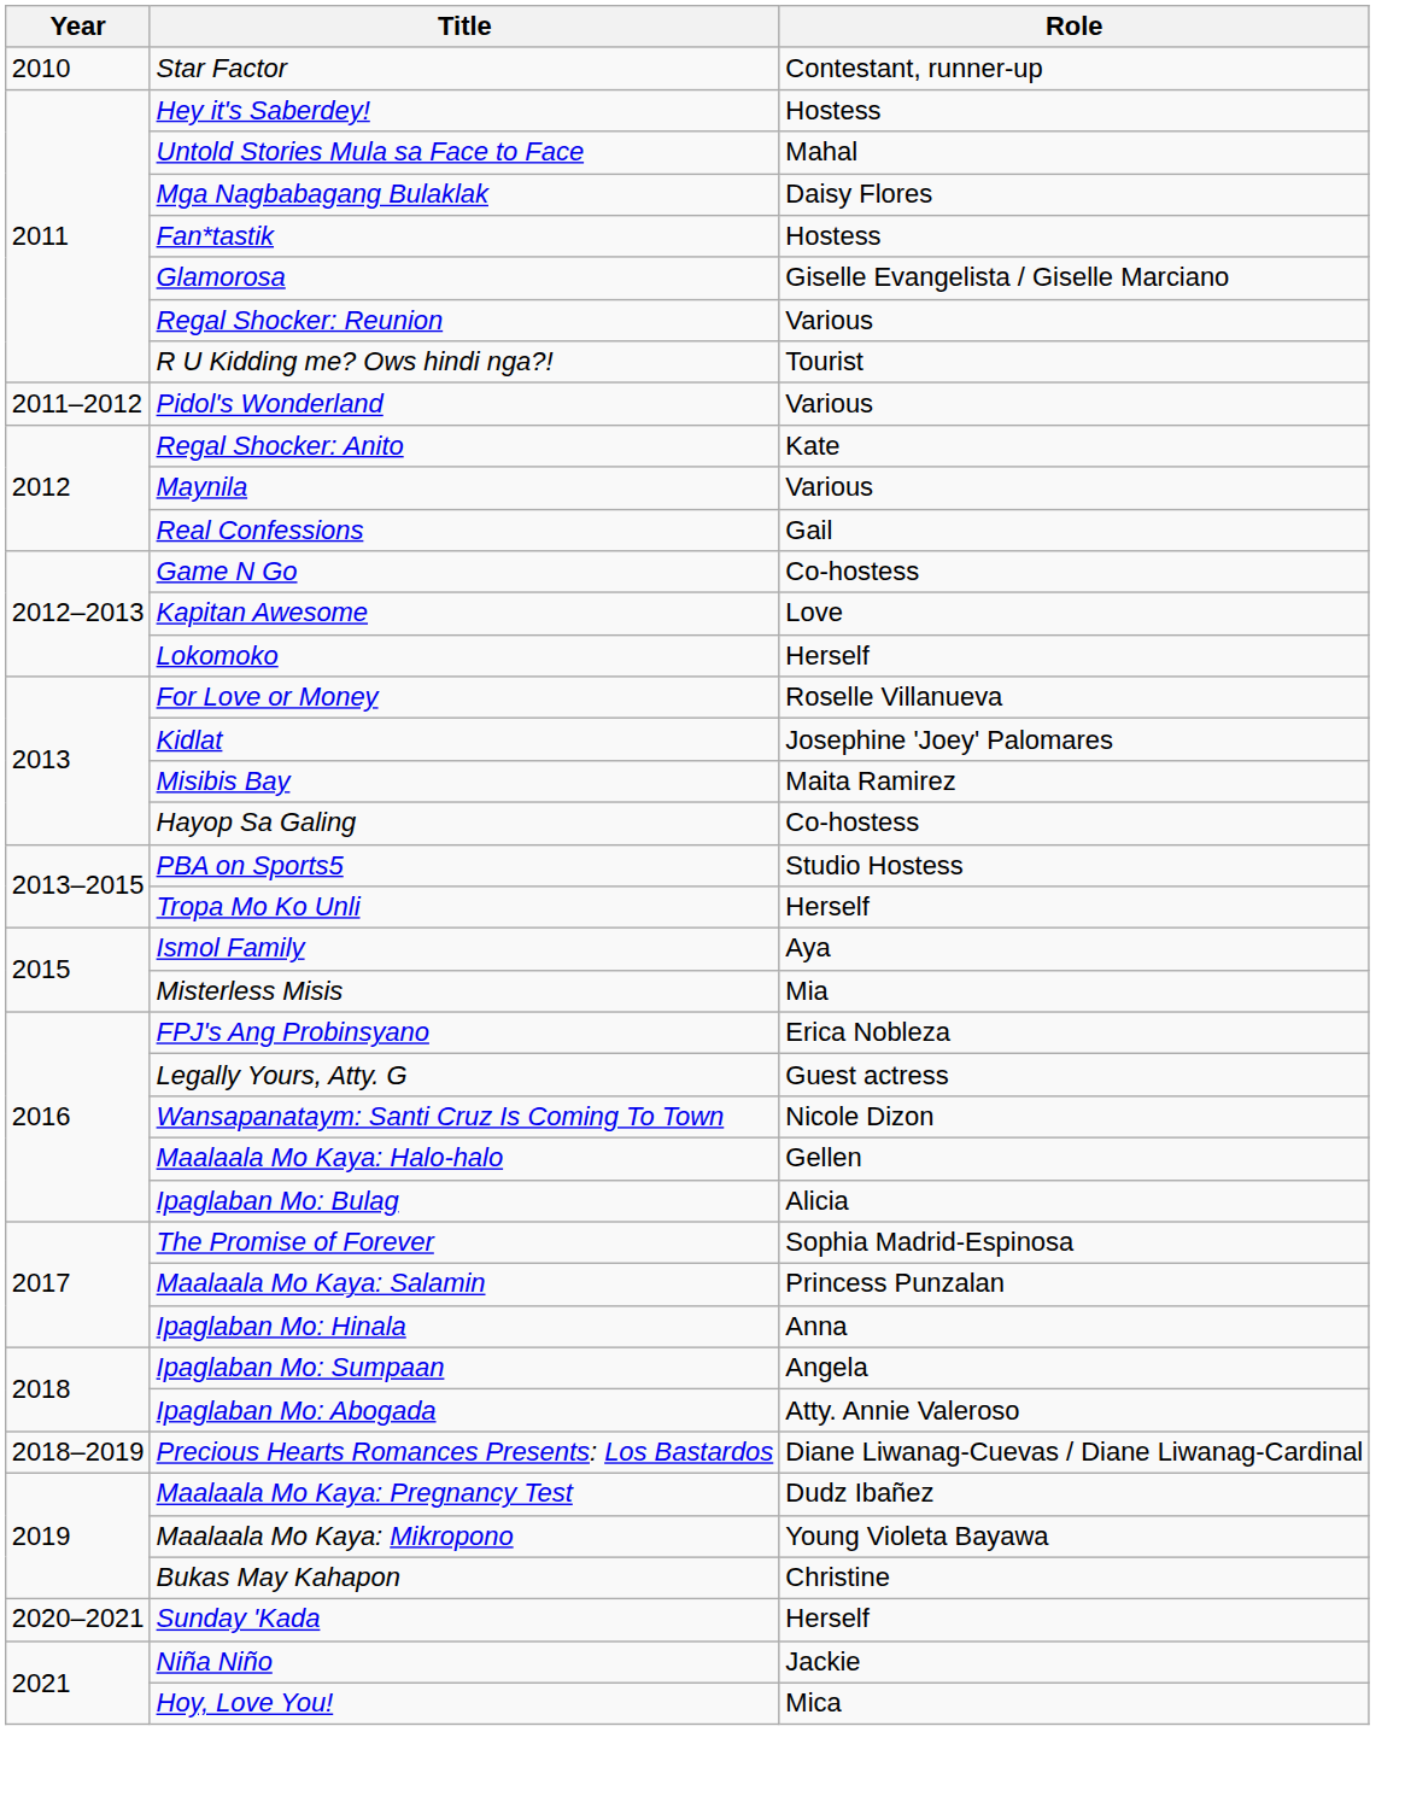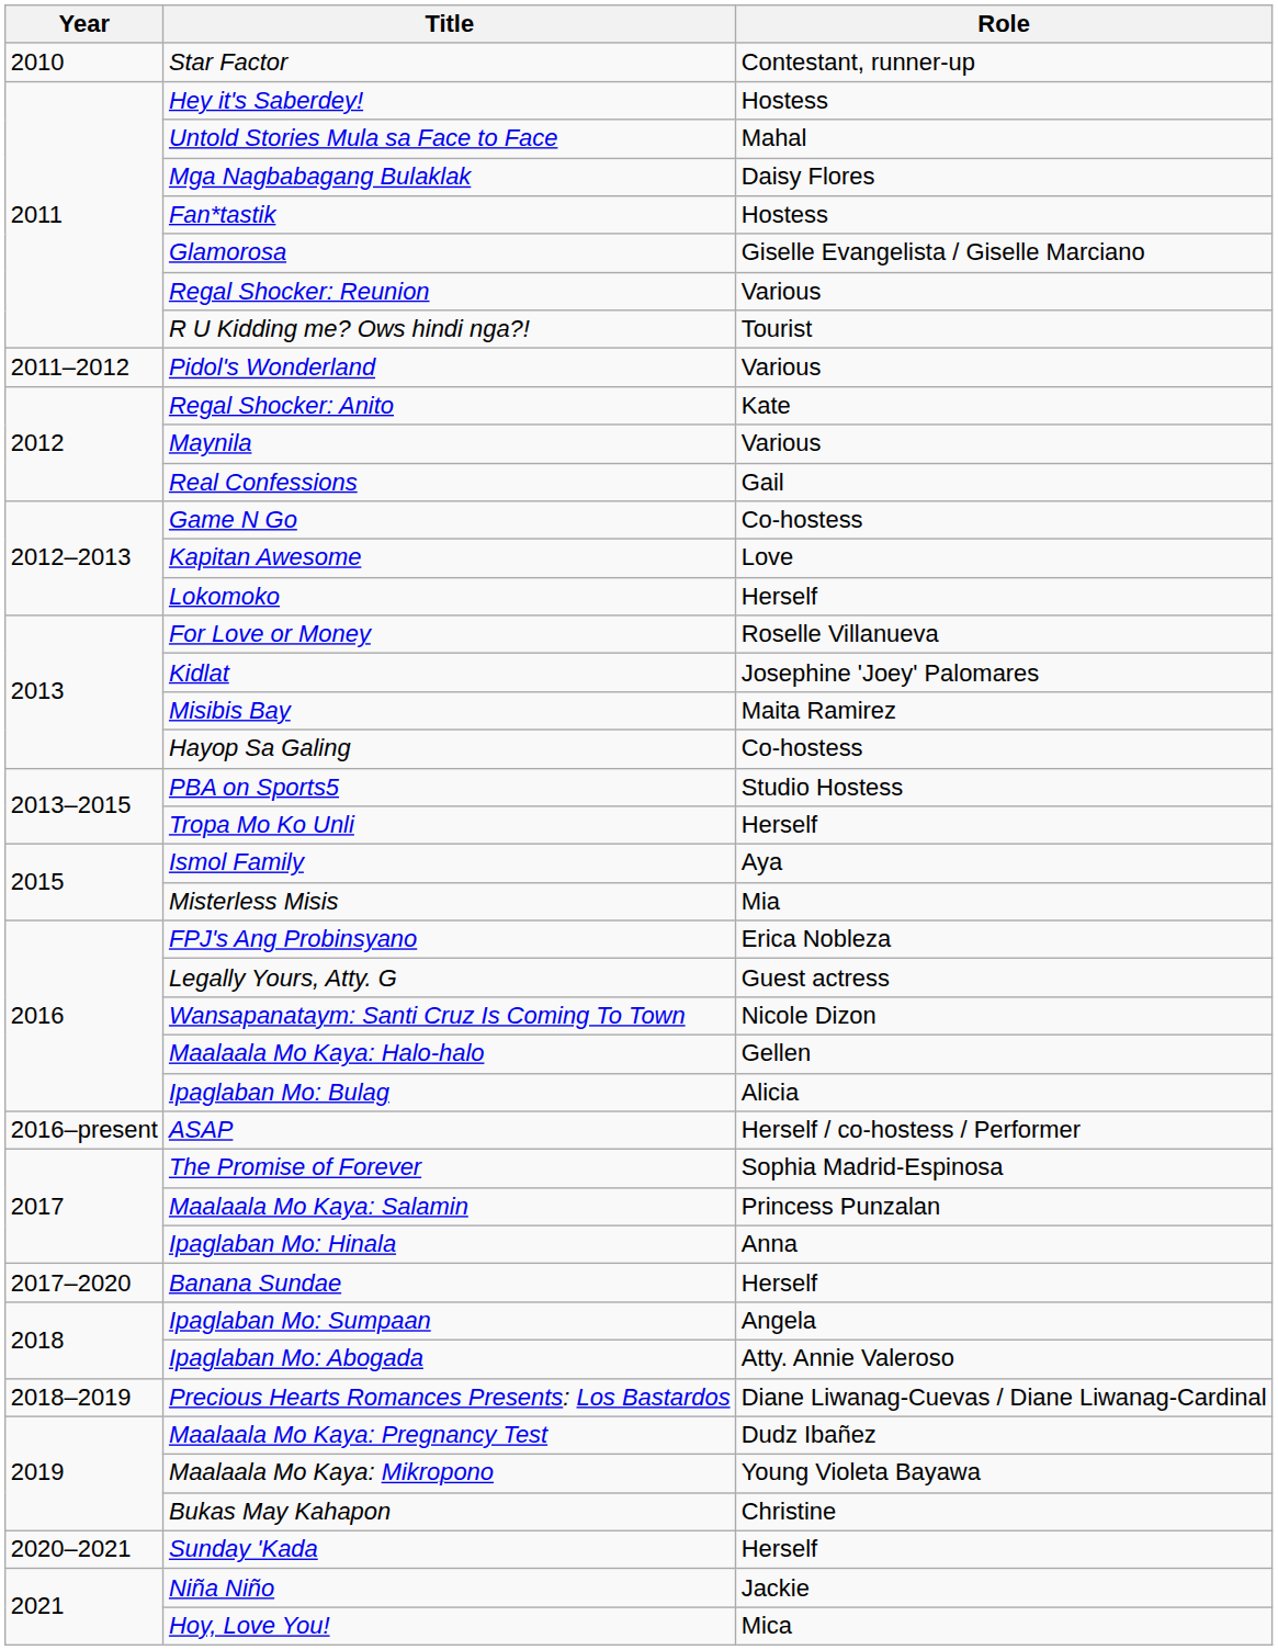+ row: 2016–present | ASAP | Herself / co-hostess / Performer
+ row: 2017–2020 | Banana Sundae | Herself
